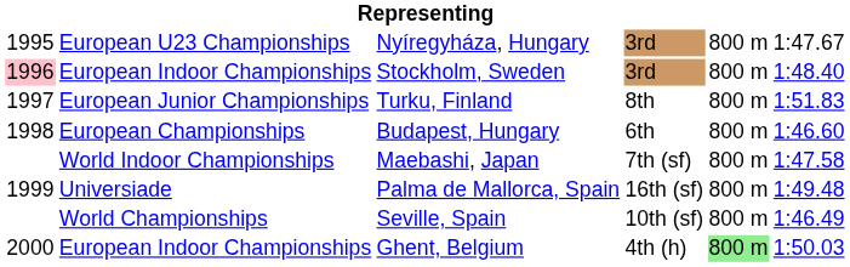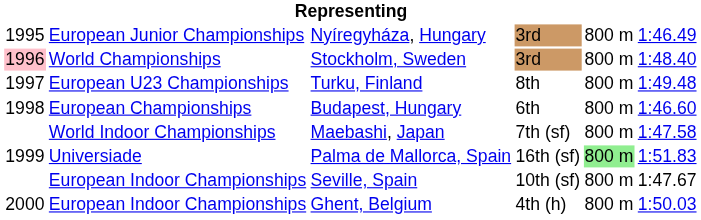Nyíregyháza, Hungary | column 2: European U23 Championships -> European Junior Championships
Nyíregyháza, Hungary | column 6: 1:47.67 -> 1:46.49
Stockholm, Sweden | column 2: European Indoor Championships -> World Championships
Turku, Finland | column 2: European Junior Championships -> European U23 Championships
Turku, Finland | column 6: 1:51.83 -> 1:49.48
Palma de Mallorca, Spain | column 5: no background -> lightgreen background
Palma de Mallorca, Spain | column 6: 1:49.48 -> 1:51.83
Seville, Spain | column 2: World Championships -> European Indoor Championships
Seville, Spain | column 6: 1:46.49 -> 1:47.67
Ghent, Belgium | column 5: lightgreen background -> no background
